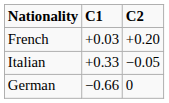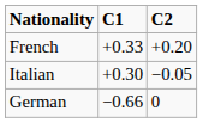French | C1: +0.03 -> +0.33
Italian | C1: +0.33 -> +0.30
